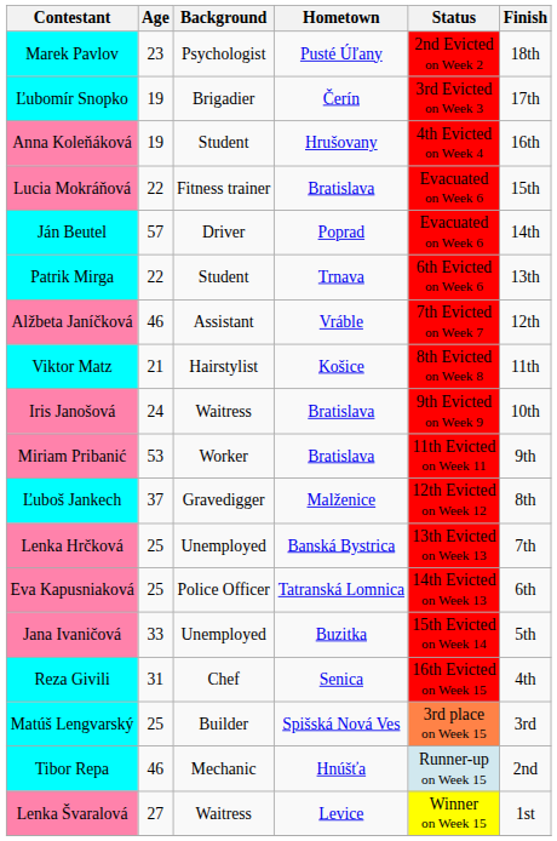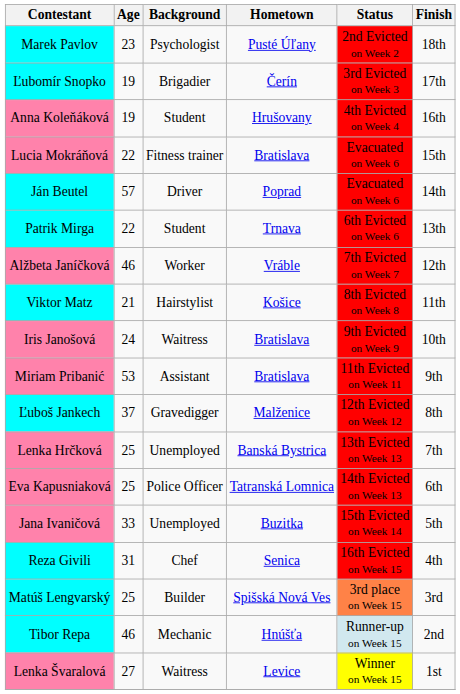Alžbeta Janíčková | Background: Assistant -> Worker
Miriam Pribanić | Background: Worker -> Assistant
